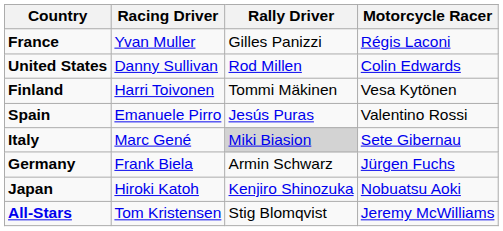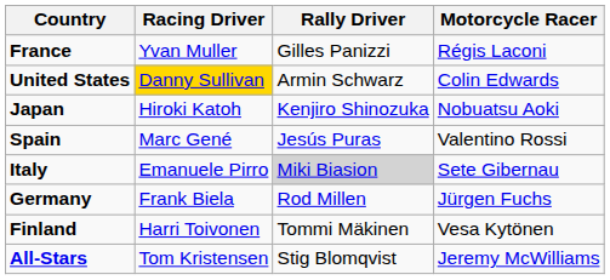United States | Racing Driver: no background -> gold background
United States | Rally Driver: Rod Millen -> Armin Schwarz
rows swapped: Finland <-> Japan
Spain | Racing Driver: Emanuele Pirro -> Marc Gené
Italy | Racing Driver: Marc Gené -> Emanuele Pirro
Germany | Rally Driver: Armin Schwarz -> Rod Millen
